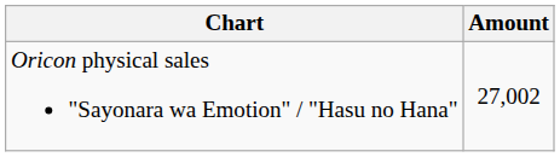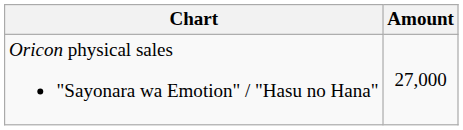Oricon physical sales "Sayonara wa Emotion" / "Hasu no Hana" | Amount: 27,002 -> 27,000
